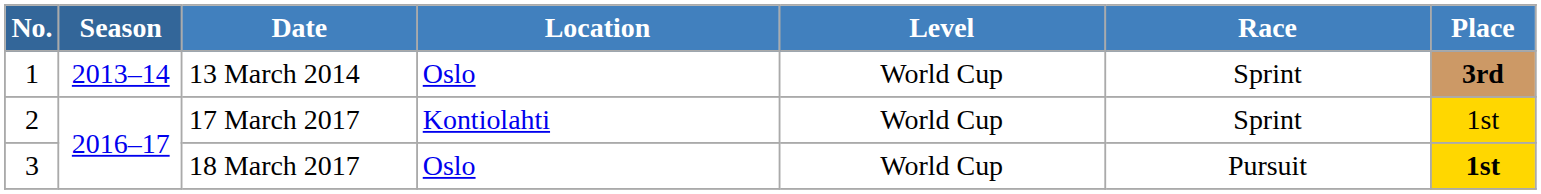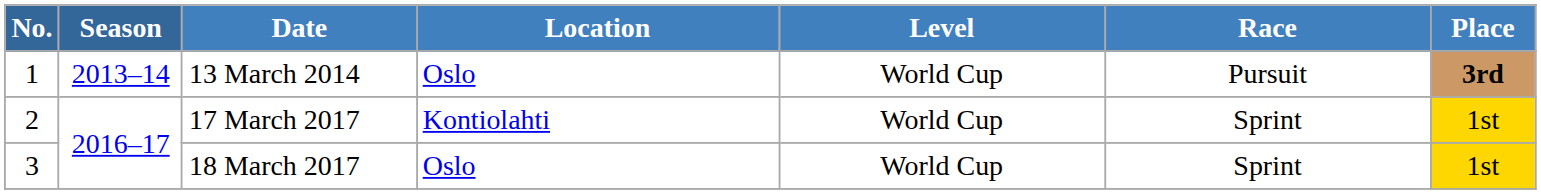13 March 2014 | Race: Sprint -> Pursuit
18 March 2017 | Race: Pursuit -> Sprint
18 March 2017 | Place: bold -> normal
